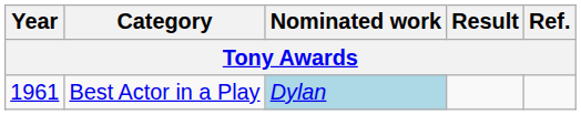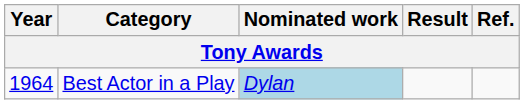Best Actor in a Play | Year: 1961 -> 1964
